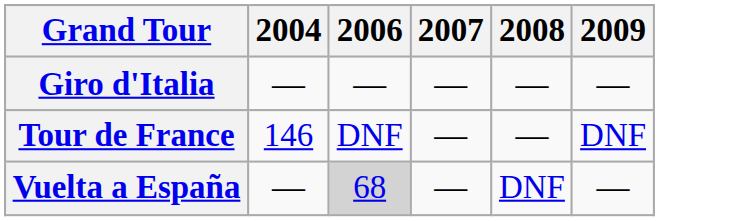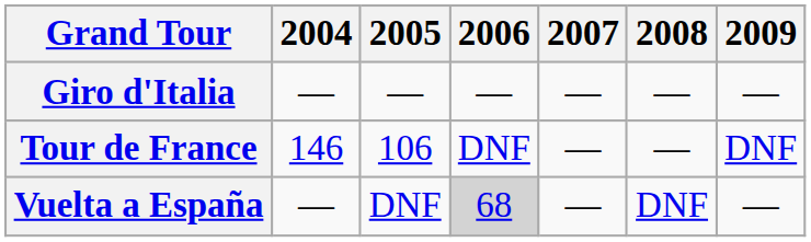+ column: 2005 | — | 106 | DNF
